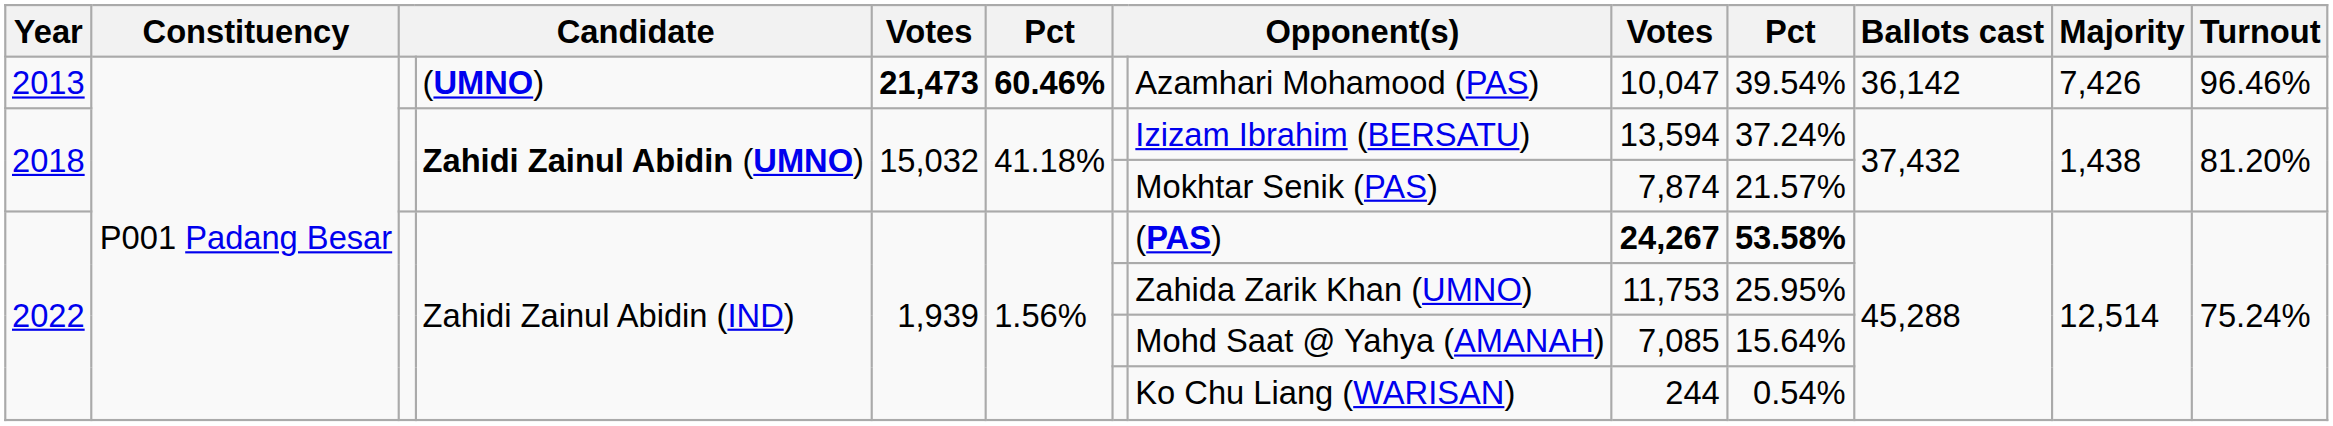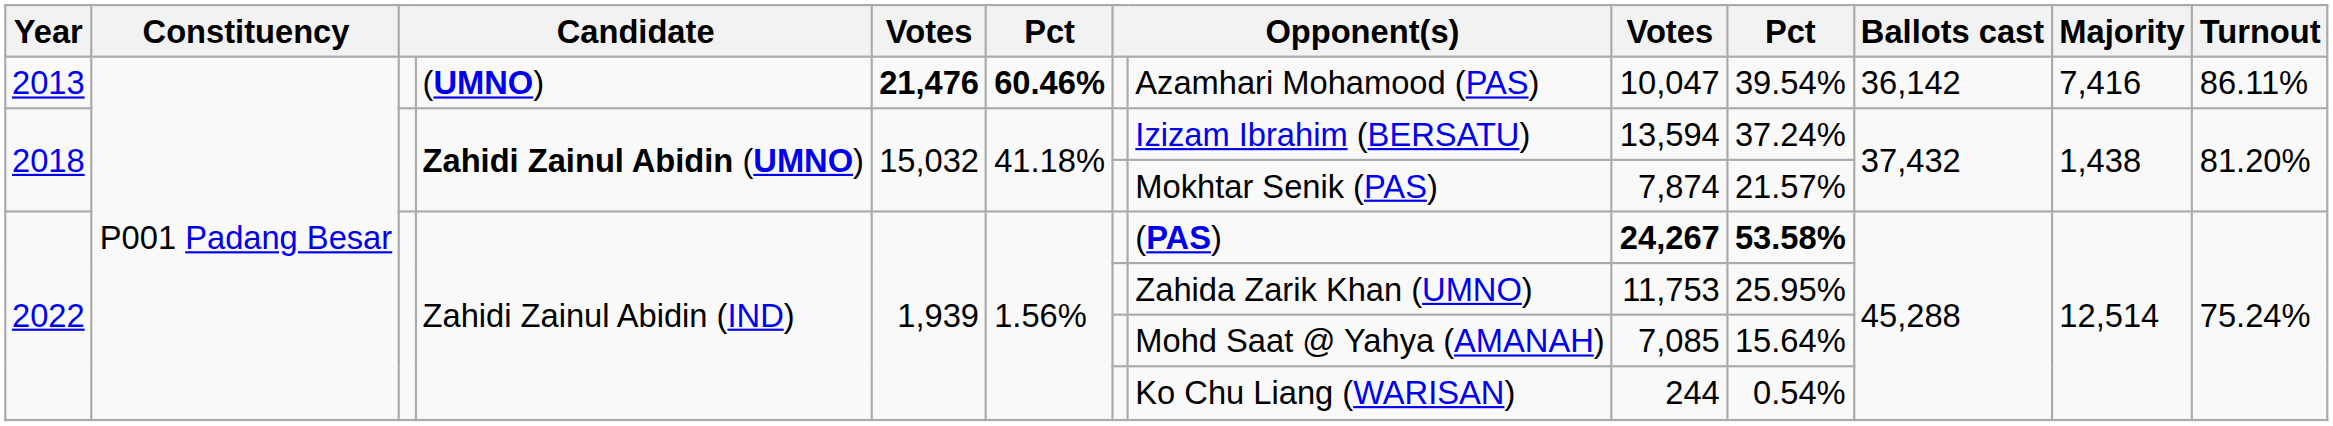2013 | column 5: 21,473 -> 21,476
2013 | Majority: 7,426 -> 7,416
2013 | Turnout: 96.46% -> 86.11%
